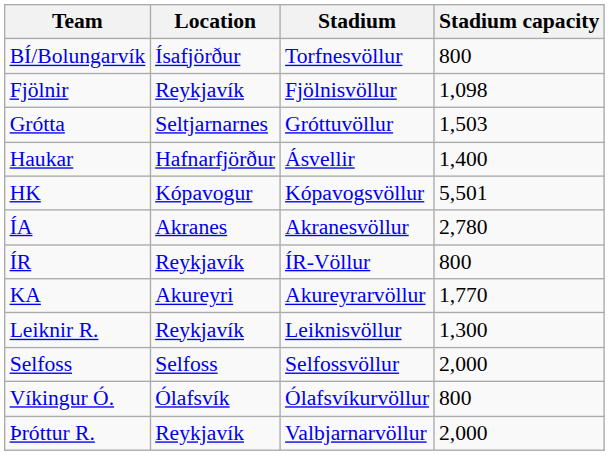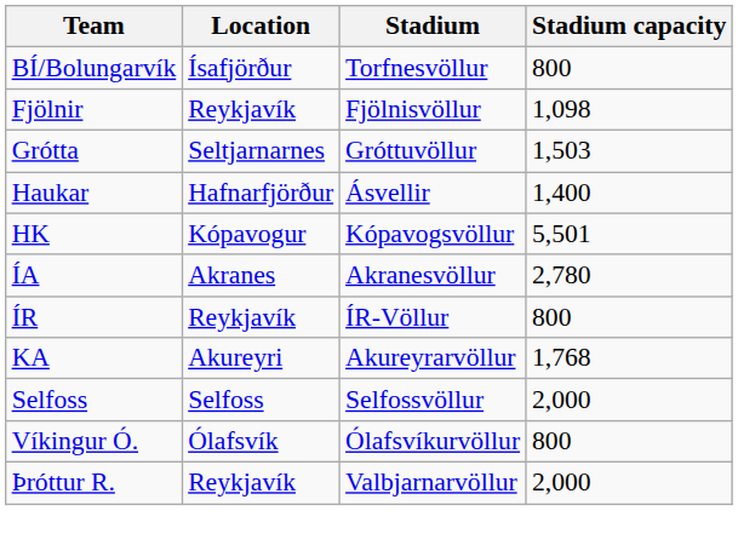KA | Stadium capacity: 1,770 -> 1,768
- row: Leiknir R. | Reykjavík | Leiknisvöllur | 1,300
